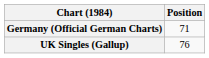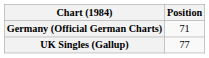UK Singles (Gallup) | Position: 76 -> 77
